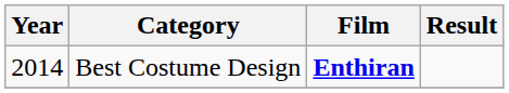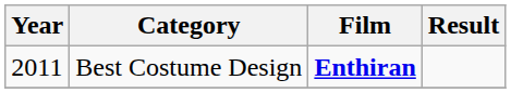Best Costume Design | Year: 2014 -> 2011
